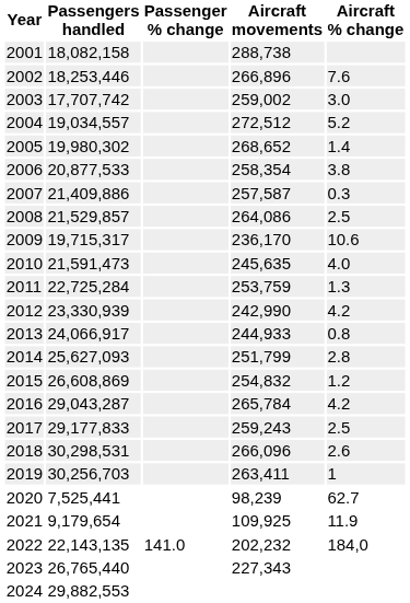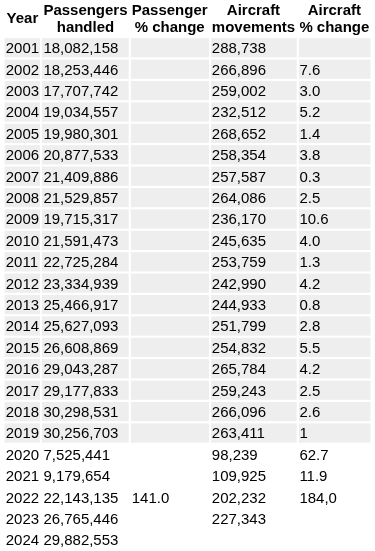2004 | Aircraft movements: 272,512 -> 232,512
2005 | Passengers handled: 19,980,302 -> 19,980,301
2012 | Passengers handled: 23,330,939 -> 23,334,939
2013 | Passengers handled: 24,066,917 -> 25,466,917
2015 | Aircraft % change: 1.2 -> 5.5
2023 | Passengers handled: 26,765,440 -> 26,765,446
